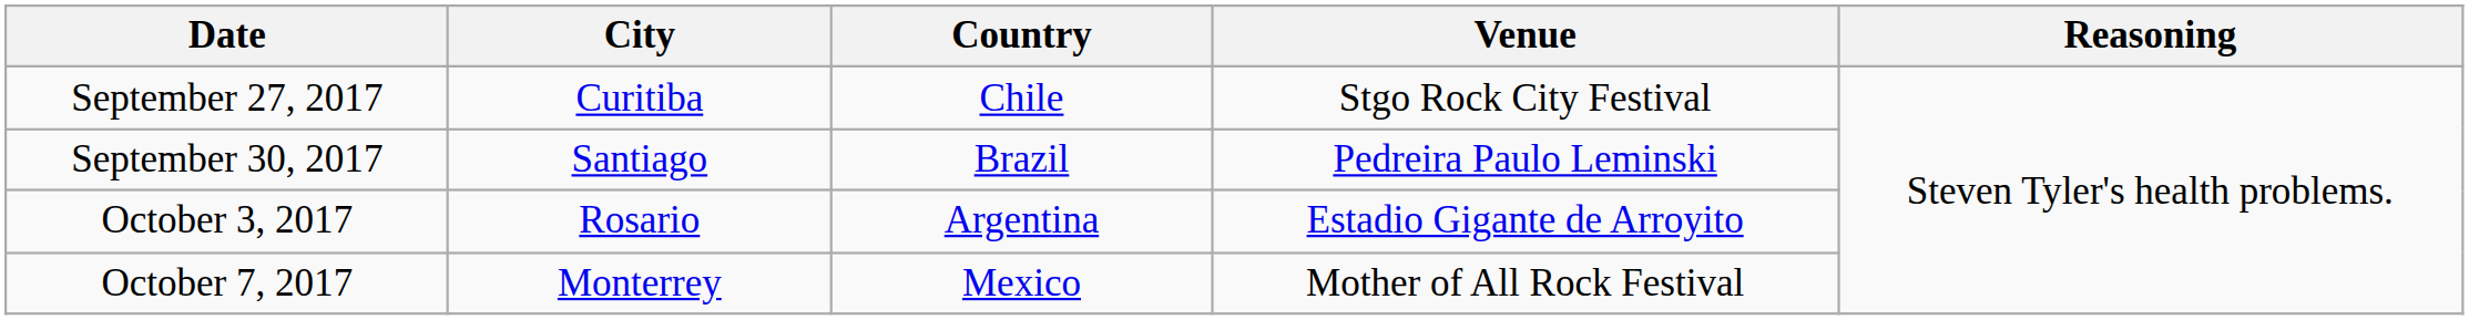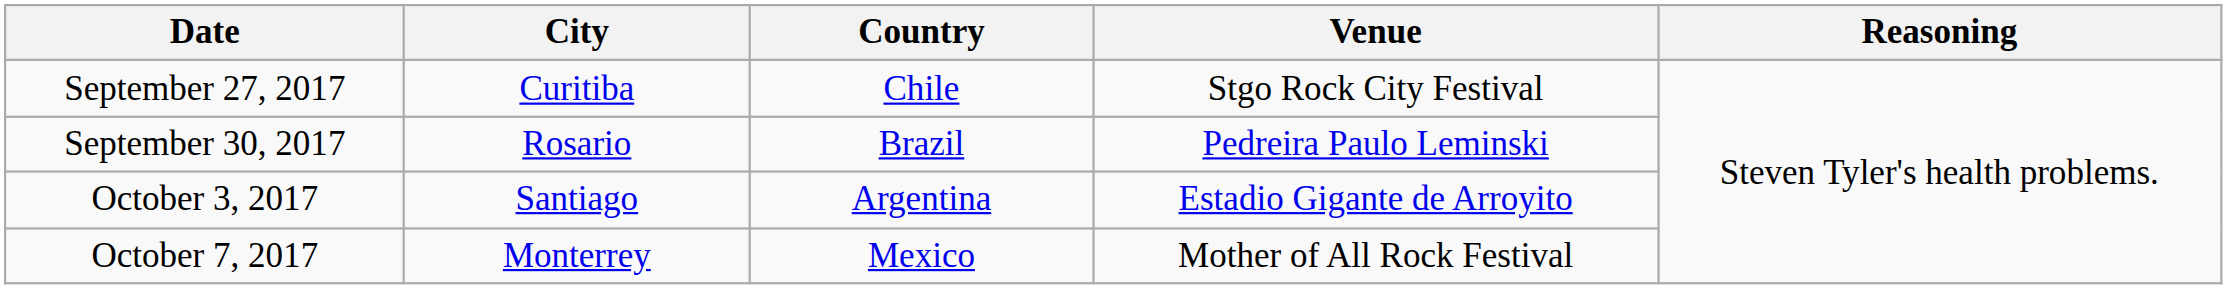September 30, 2017 | City: Santiago -> Rosario
October 3, 2017 | City: Rosario -> Santiago
